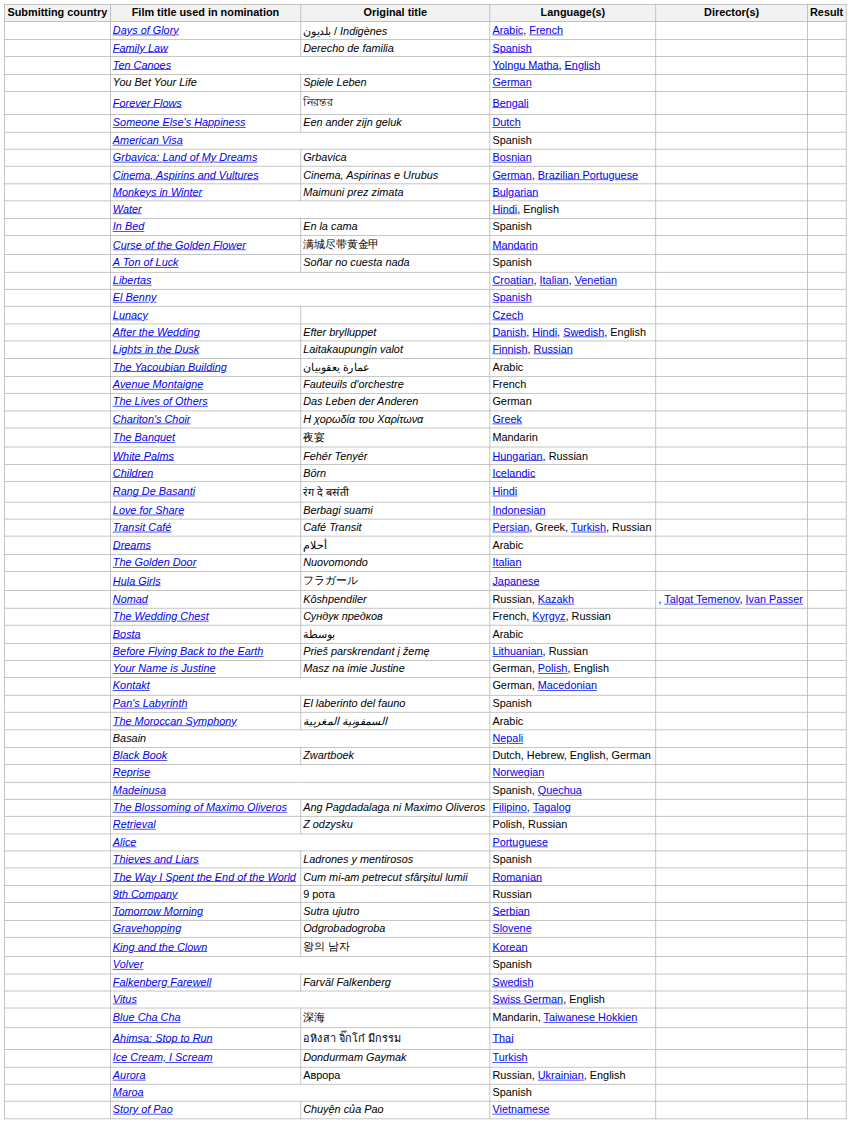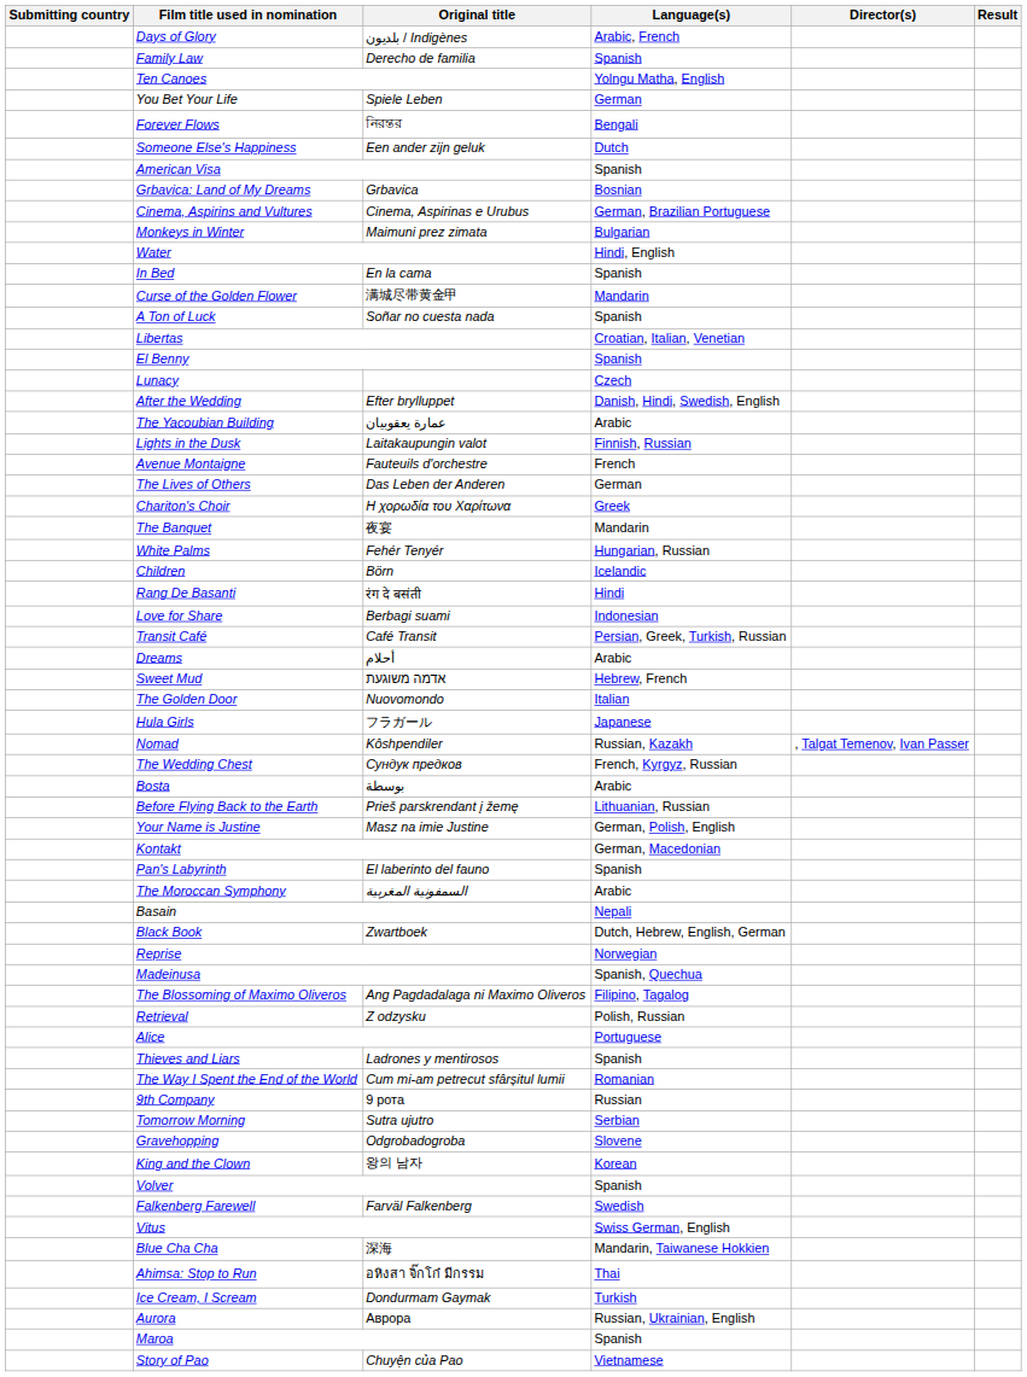rows swapped: The Yacoubian Building <-> Lights in the Dusk
+ row: Sweet Mud | אדמה משוגעת | Hebrew, French
